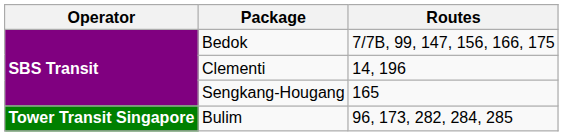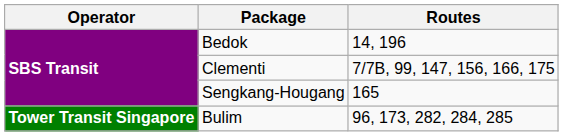Bedok | Routes: 7/7B, 99, 147, 156, 166, 175 -> 14, 196
Clementi | Routes: 14, 196 -> 7/7B, 99, 147, 156, 166, 175
